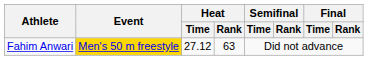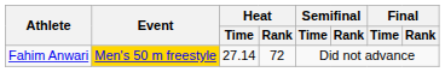Fahim Anwari | Heat / Time: 27.12 -> 27.14
Fahim Anwari | Heat / Rank: 63 -> 72
